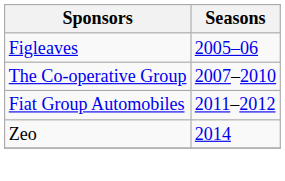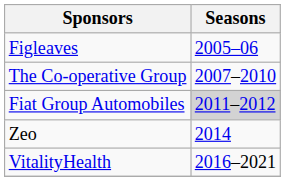Fiat Group Automobiles | Seasons: no background -> lightgrey background
+ row: VitalityHealth | 2016–2021
